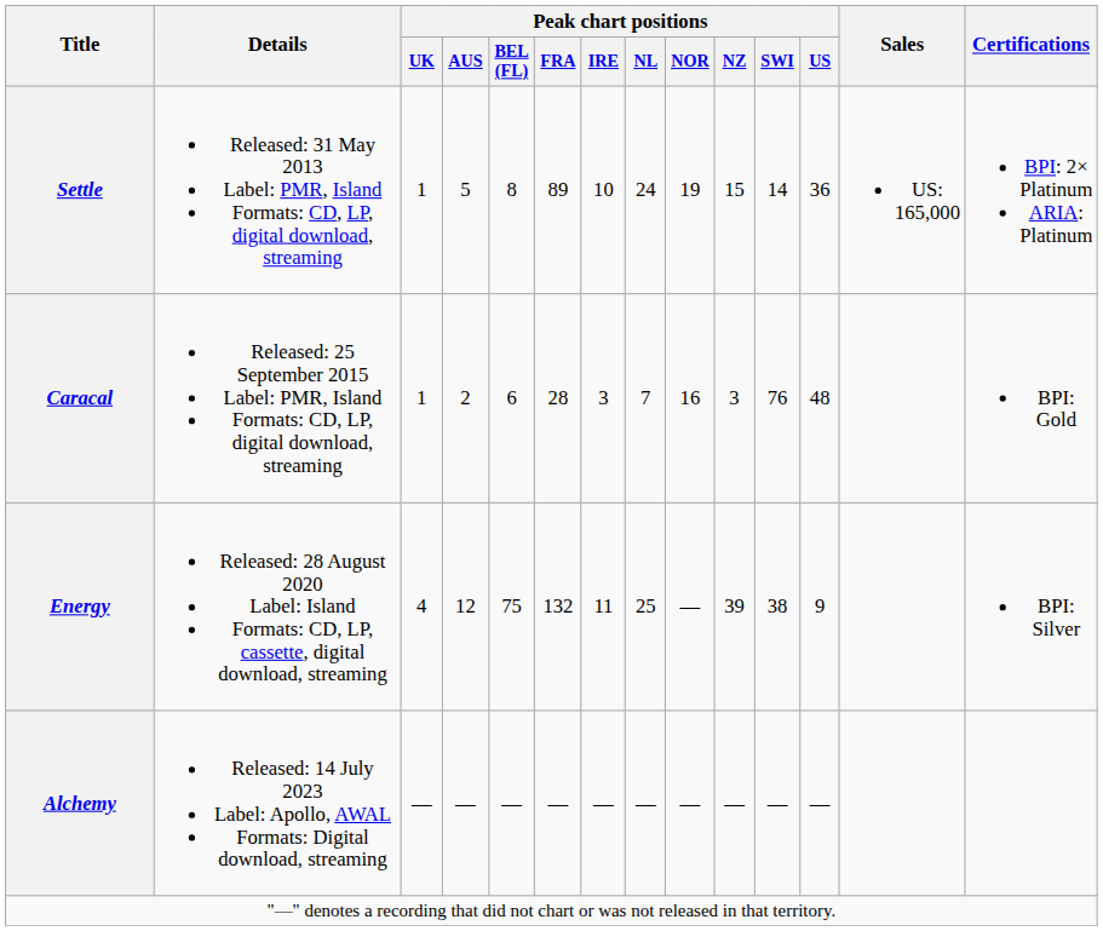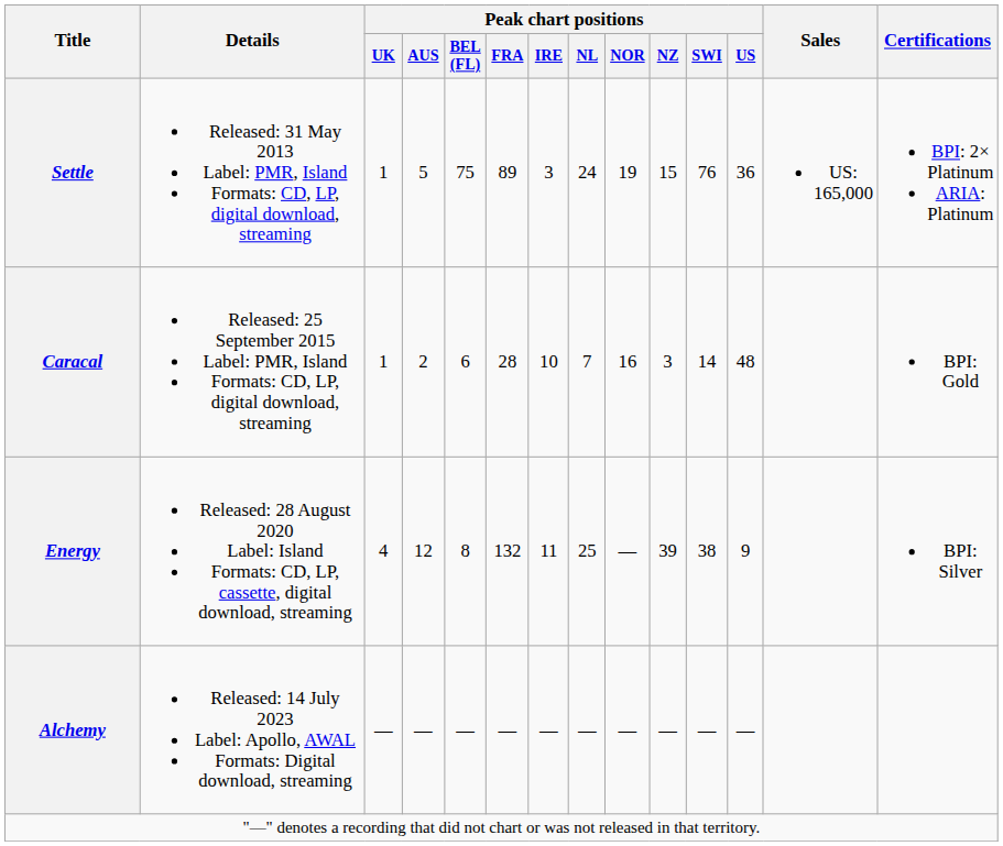Settle | Peak chart positions / BEL (FL): 8 -> 75
Settle | Peak chart positions / IRE: 10 -> 3
Settle | Peak chart positions / SWI: 14 -> 76
Caracal | Peak chart positions / IRE: 3 -> 10
Caracal | Peak chart positions / SWI: 76 -> 14
Energy | Peak chart positions / BEL (FL): 75 -> 8
